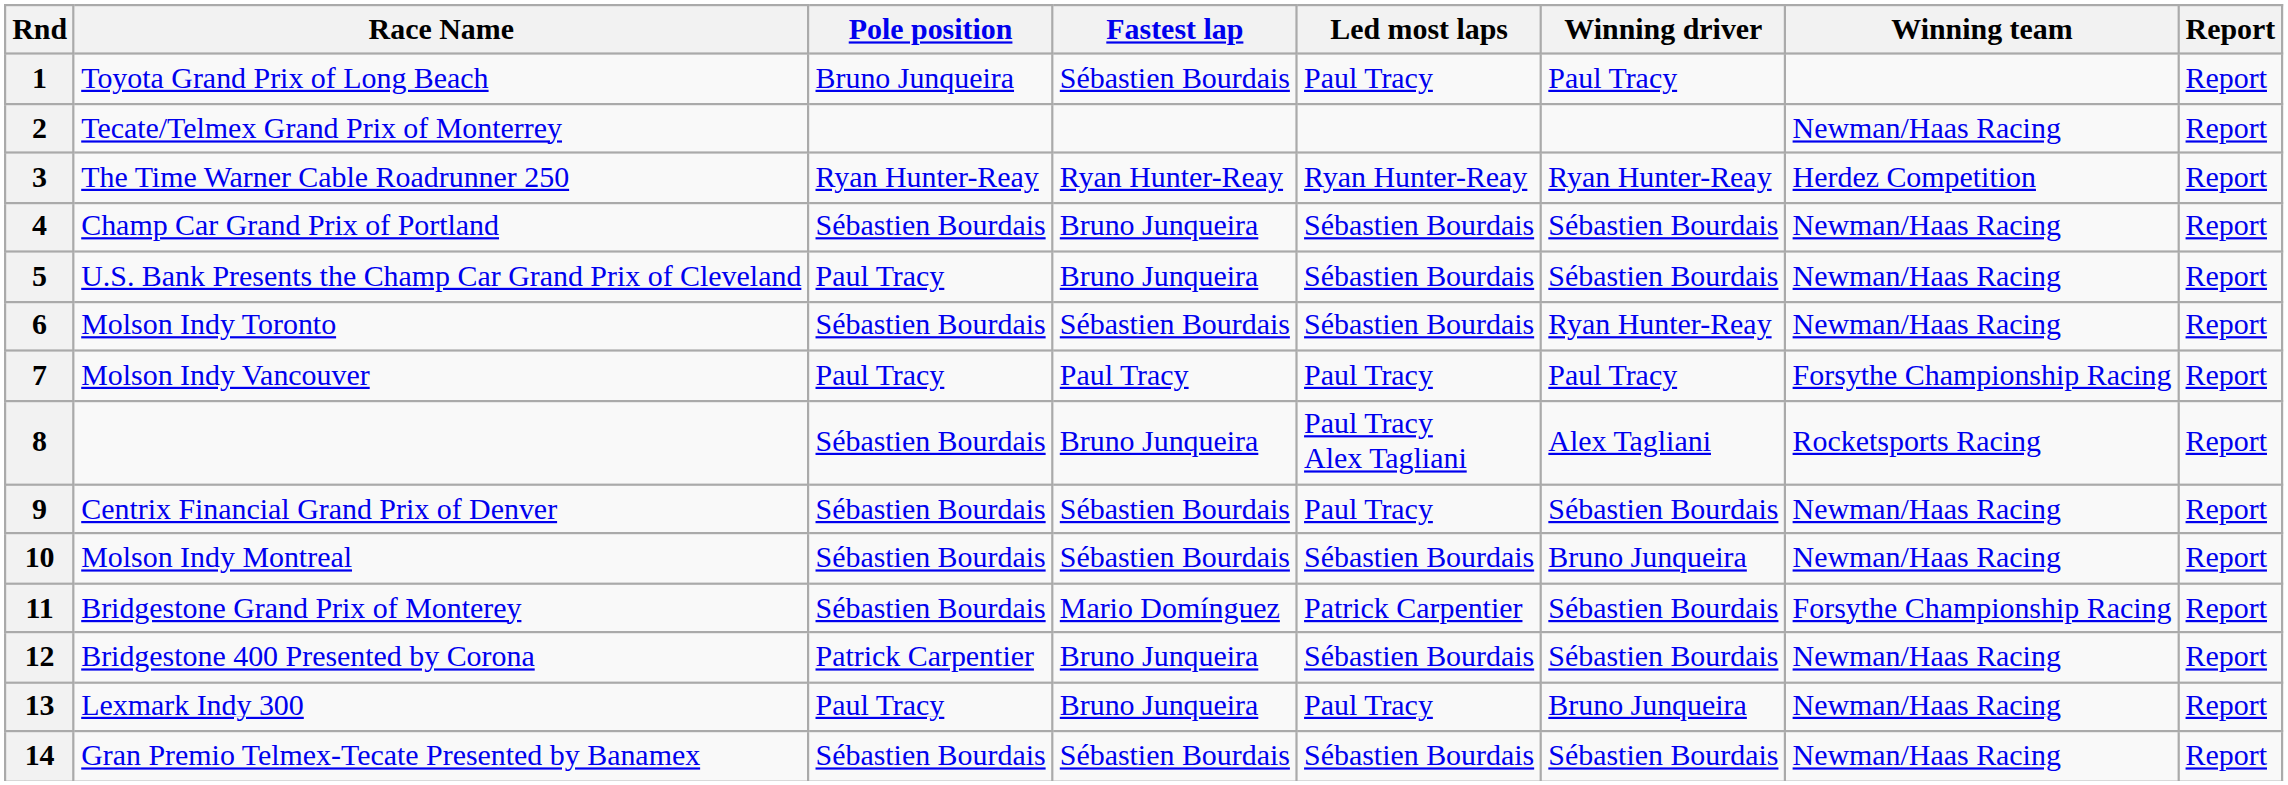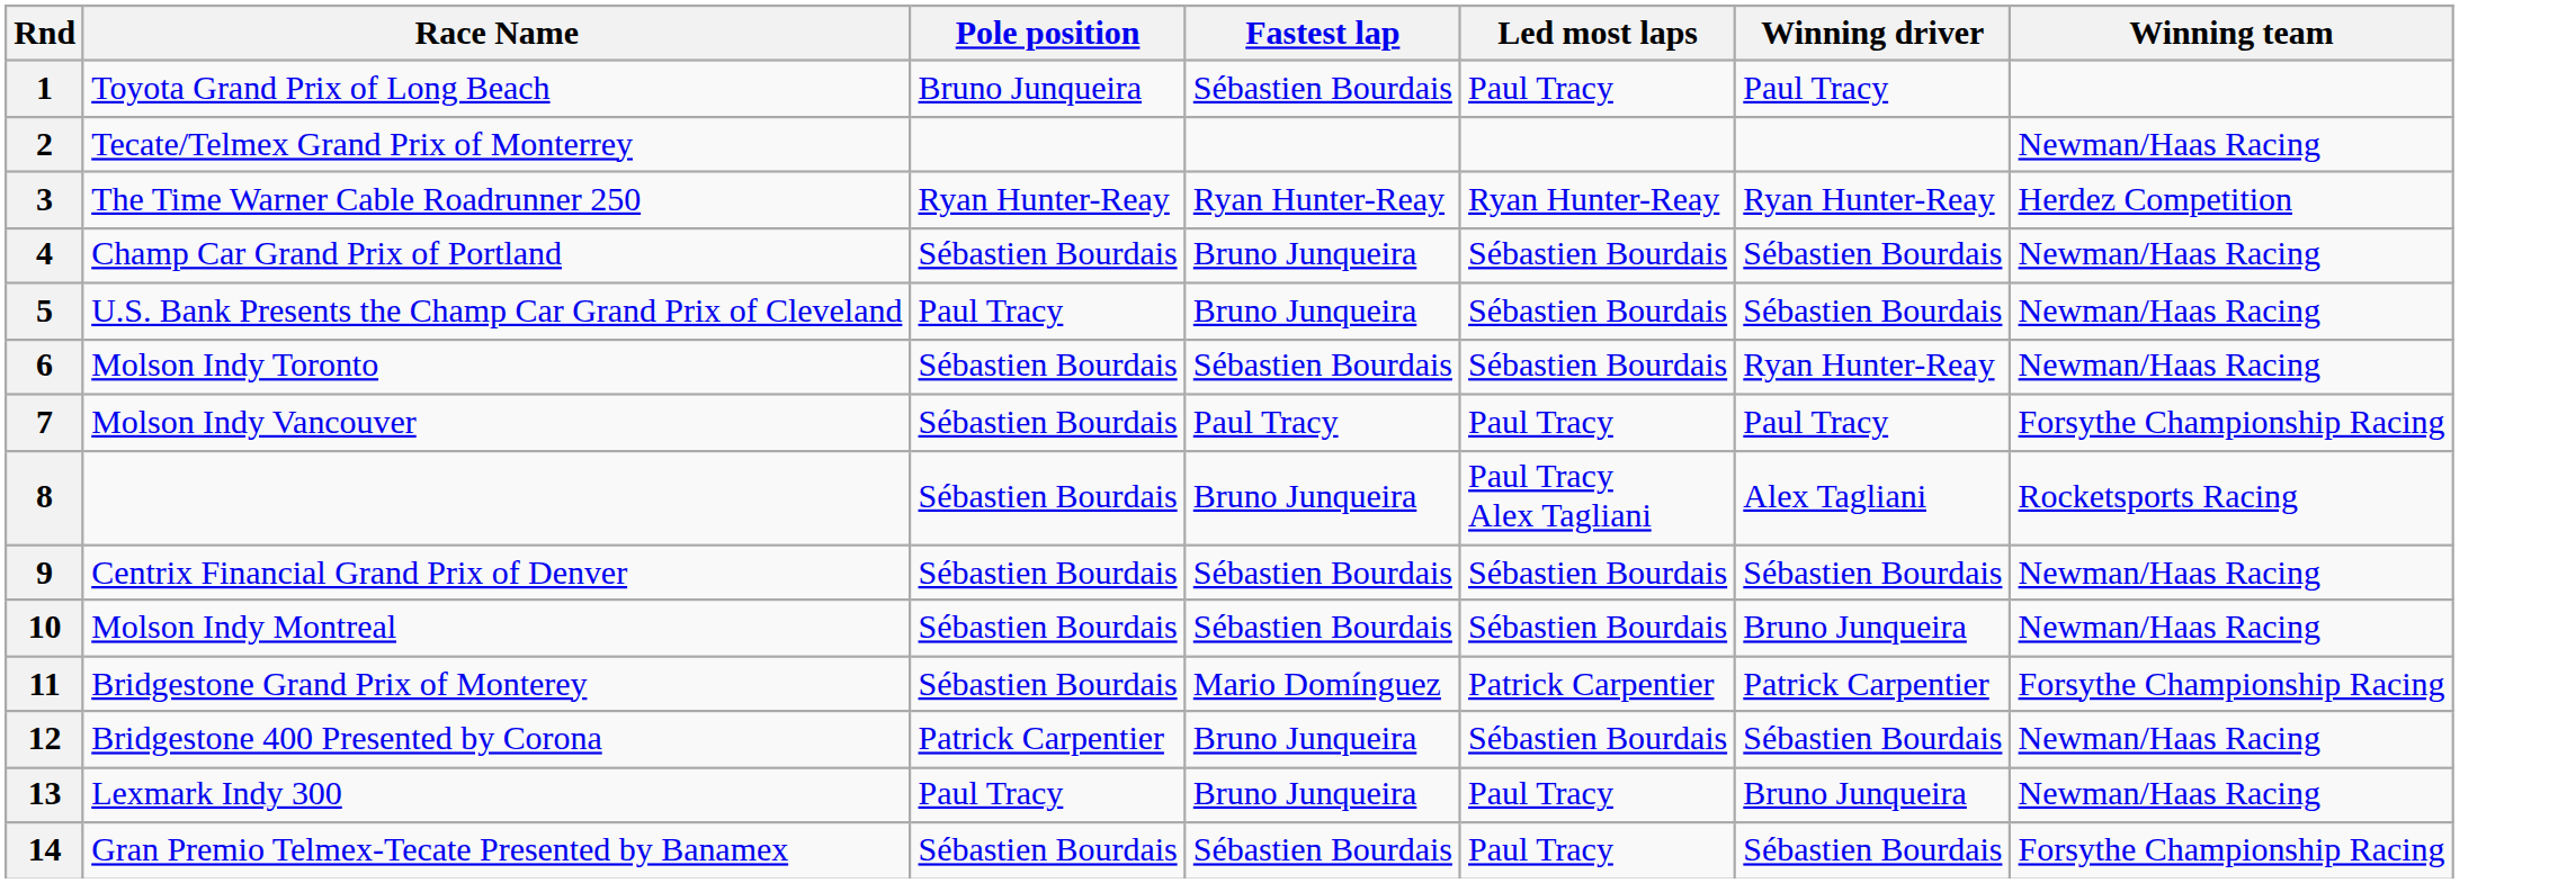- column: Report | Report | Report | Report | Report | Report | Report | Report | Report | Report | Report | Report | Report | Report | Report
7 | Pole position: Paul Tracy -> Sébastien Bourdais
9 | Led most laps: Paul Tracy -> Sébastien Bourdais
11 | Winning driver: Sébastien Bourdais -> Patrick Carpentier
14 | Led most laps: Sébastien Bourdais -> Paul Tracy
14 | Winning team: Newman/Haas Racing -> Forsythe Championship Racing
